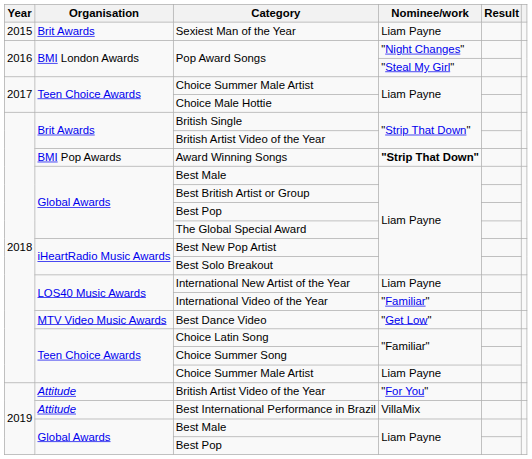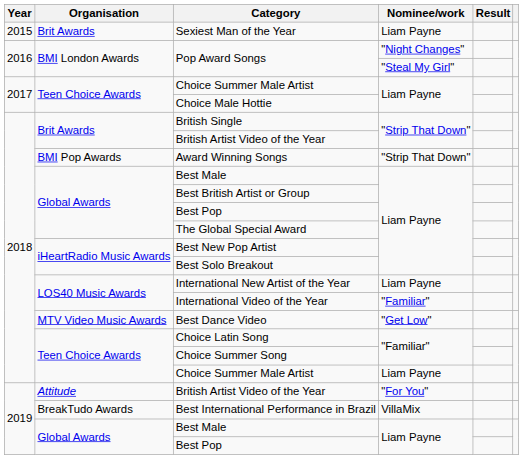Award Winning Songs | Nominee/work: bold -> normal
Best International Performance in Brazil | Organisation: Attitude -> BreakTudo Awards
